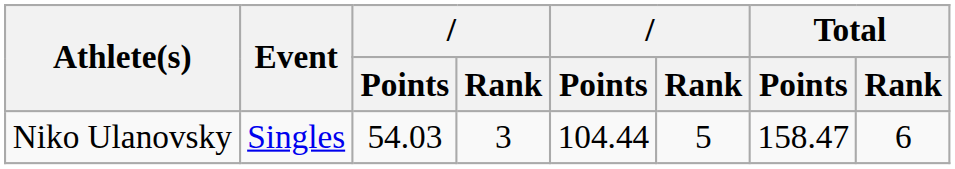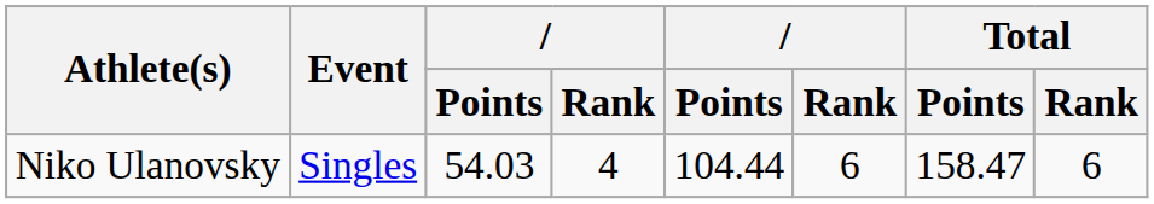Niko Ulanovsky | column 4: 3 -> 4
Niko Ulanovsky | column 6: 5 -> 6
